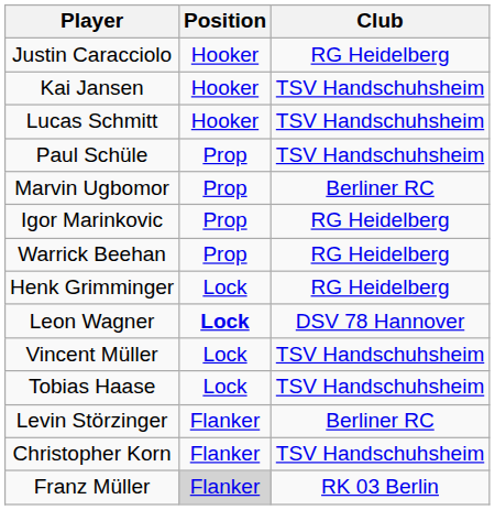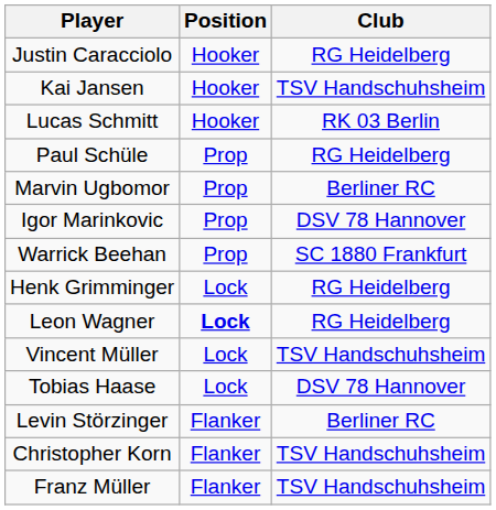Lucas Schmitt | Club: TSV Handschuhsheim -> RK 03 Berlin
Paul Schüle | Club: TSV Handschuhsheim -> RG Heidelberg
Igor Marinkovic | Club: RG Heidelberg -> DSV 78 Hannover
Warrick Beehan | Club: RG Heidelberg -> SC 1880 Frankfurt
Leon Wagner | Club: DSV 78 Hannover -> RG Heidelberg
Tobias Haase | Club: TSV Handschuhsheim -> DSV 78 Hannover
Franz Müller | Position: lightgrey background -> no background
Franz Müller | Club: RK 03 Berlin -> TSV Handschuhsheim
